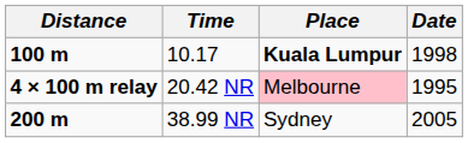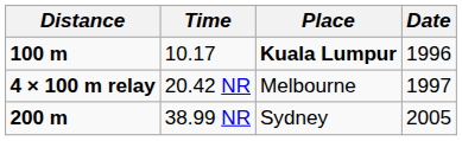10.17 | Date: 1998 -> 1996
20.42 NR | Place: pink background -> no background
20.42 NR | Date: 1995 -> 1997
